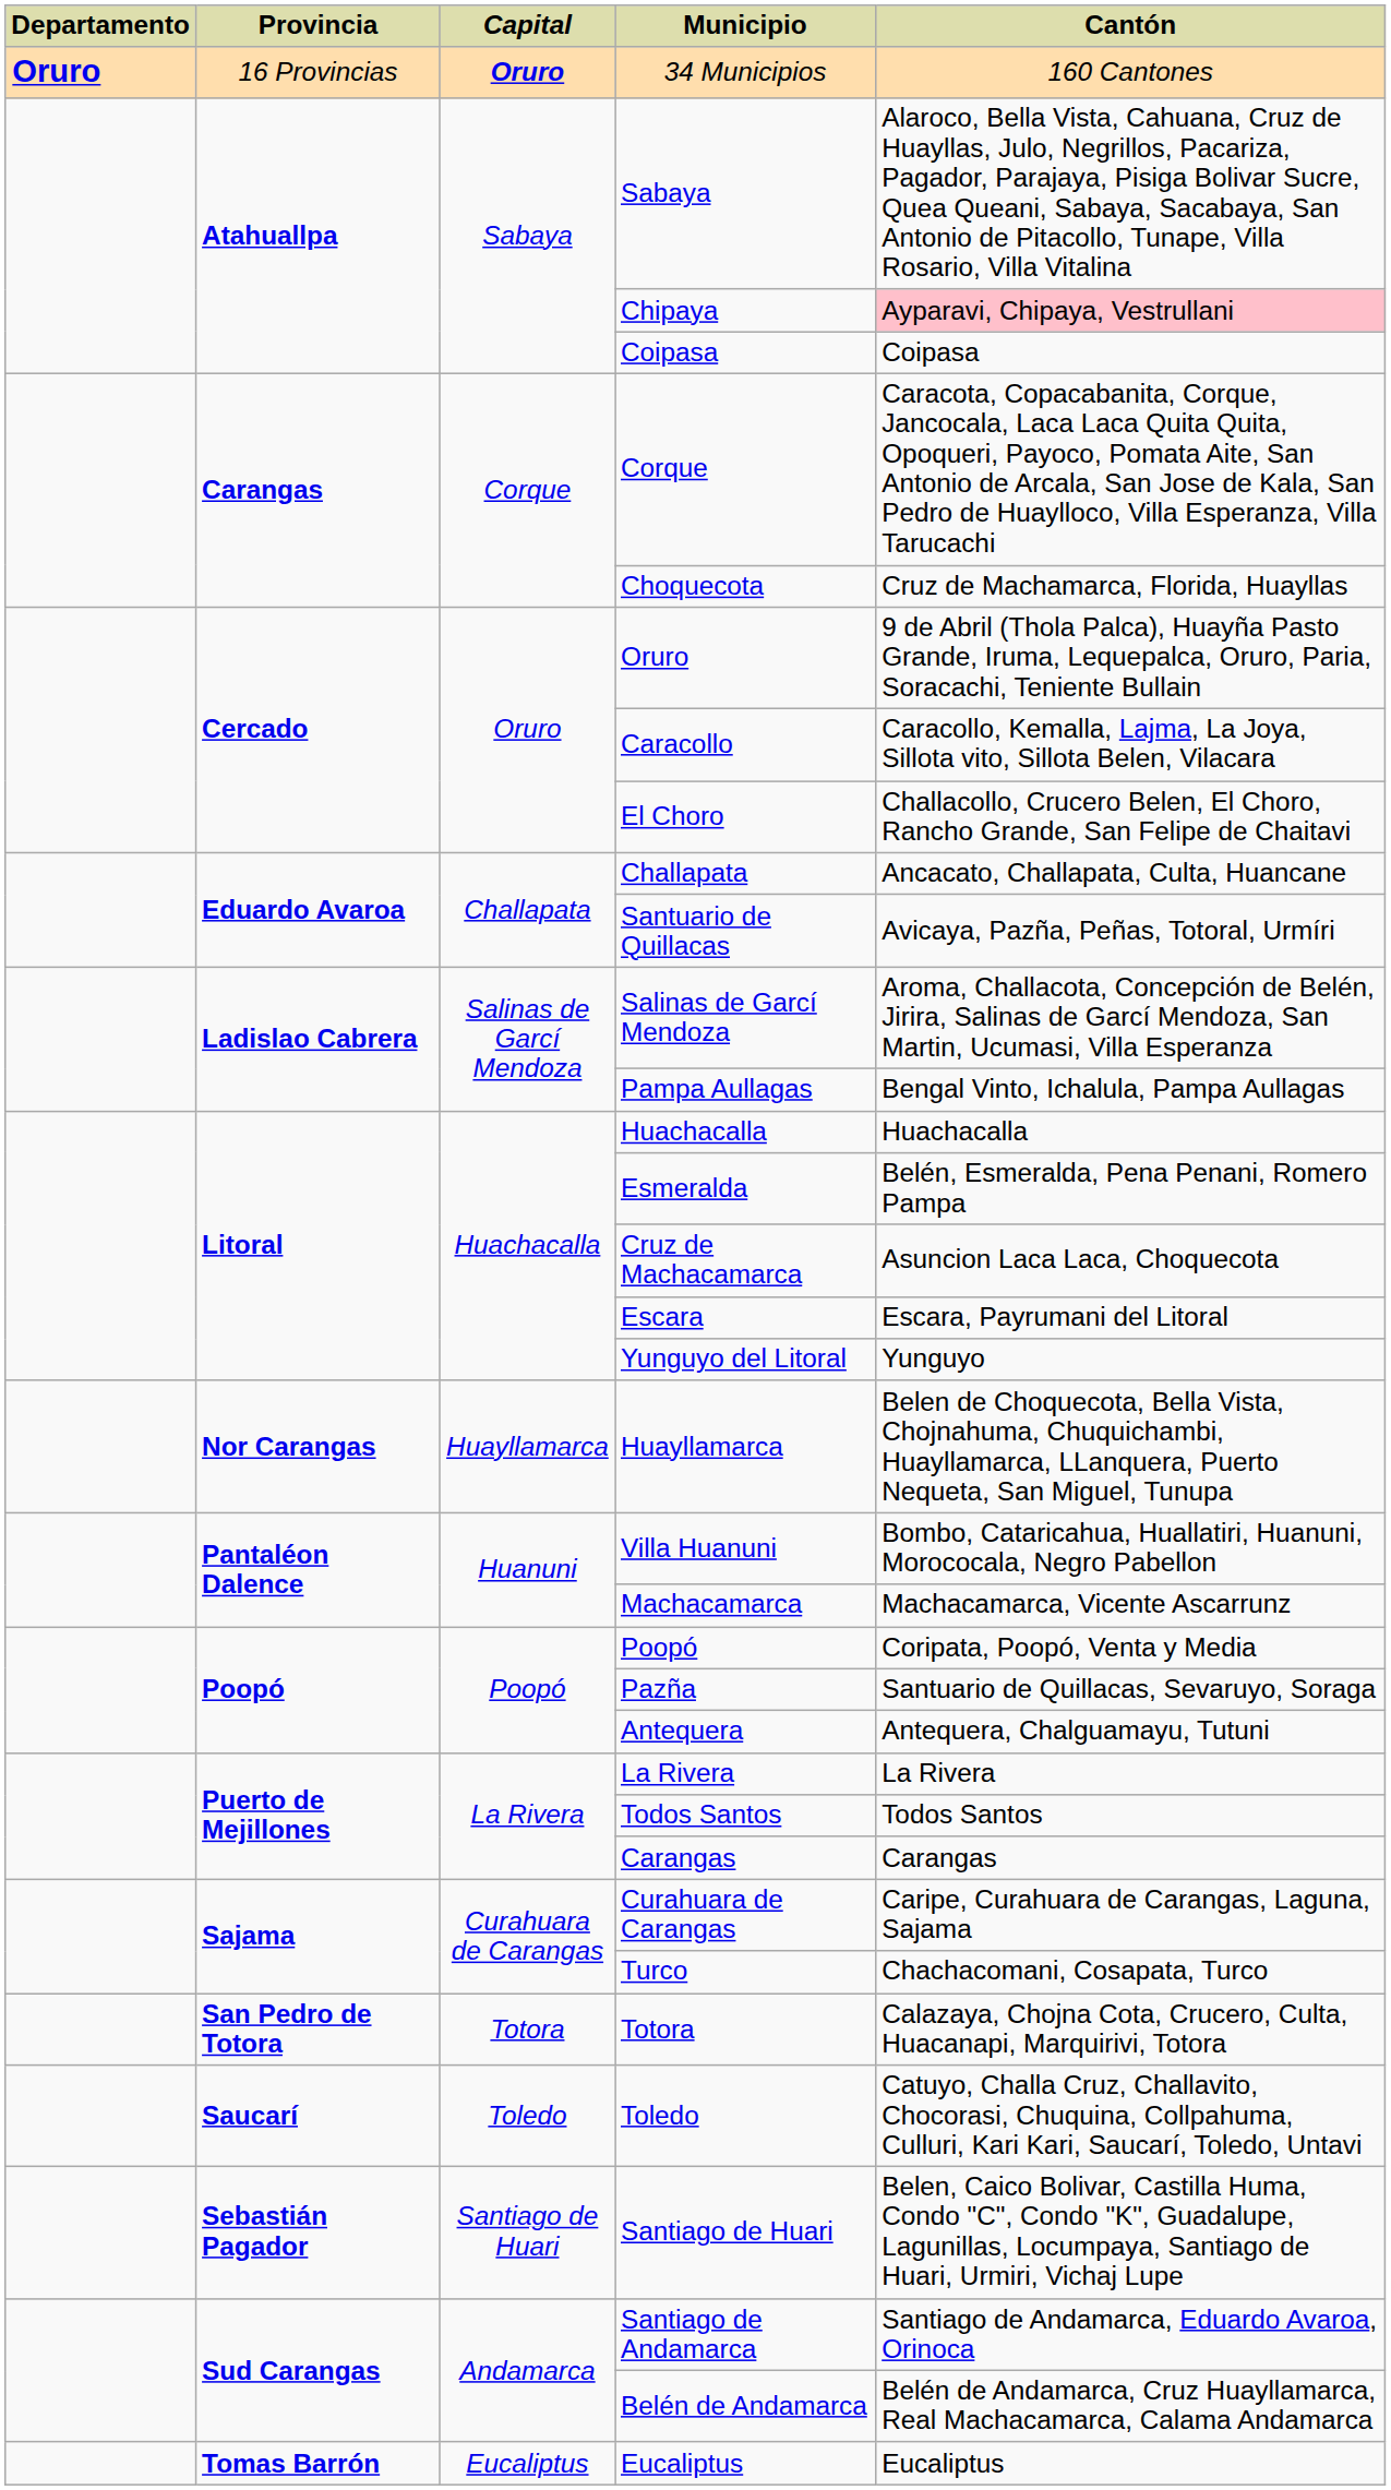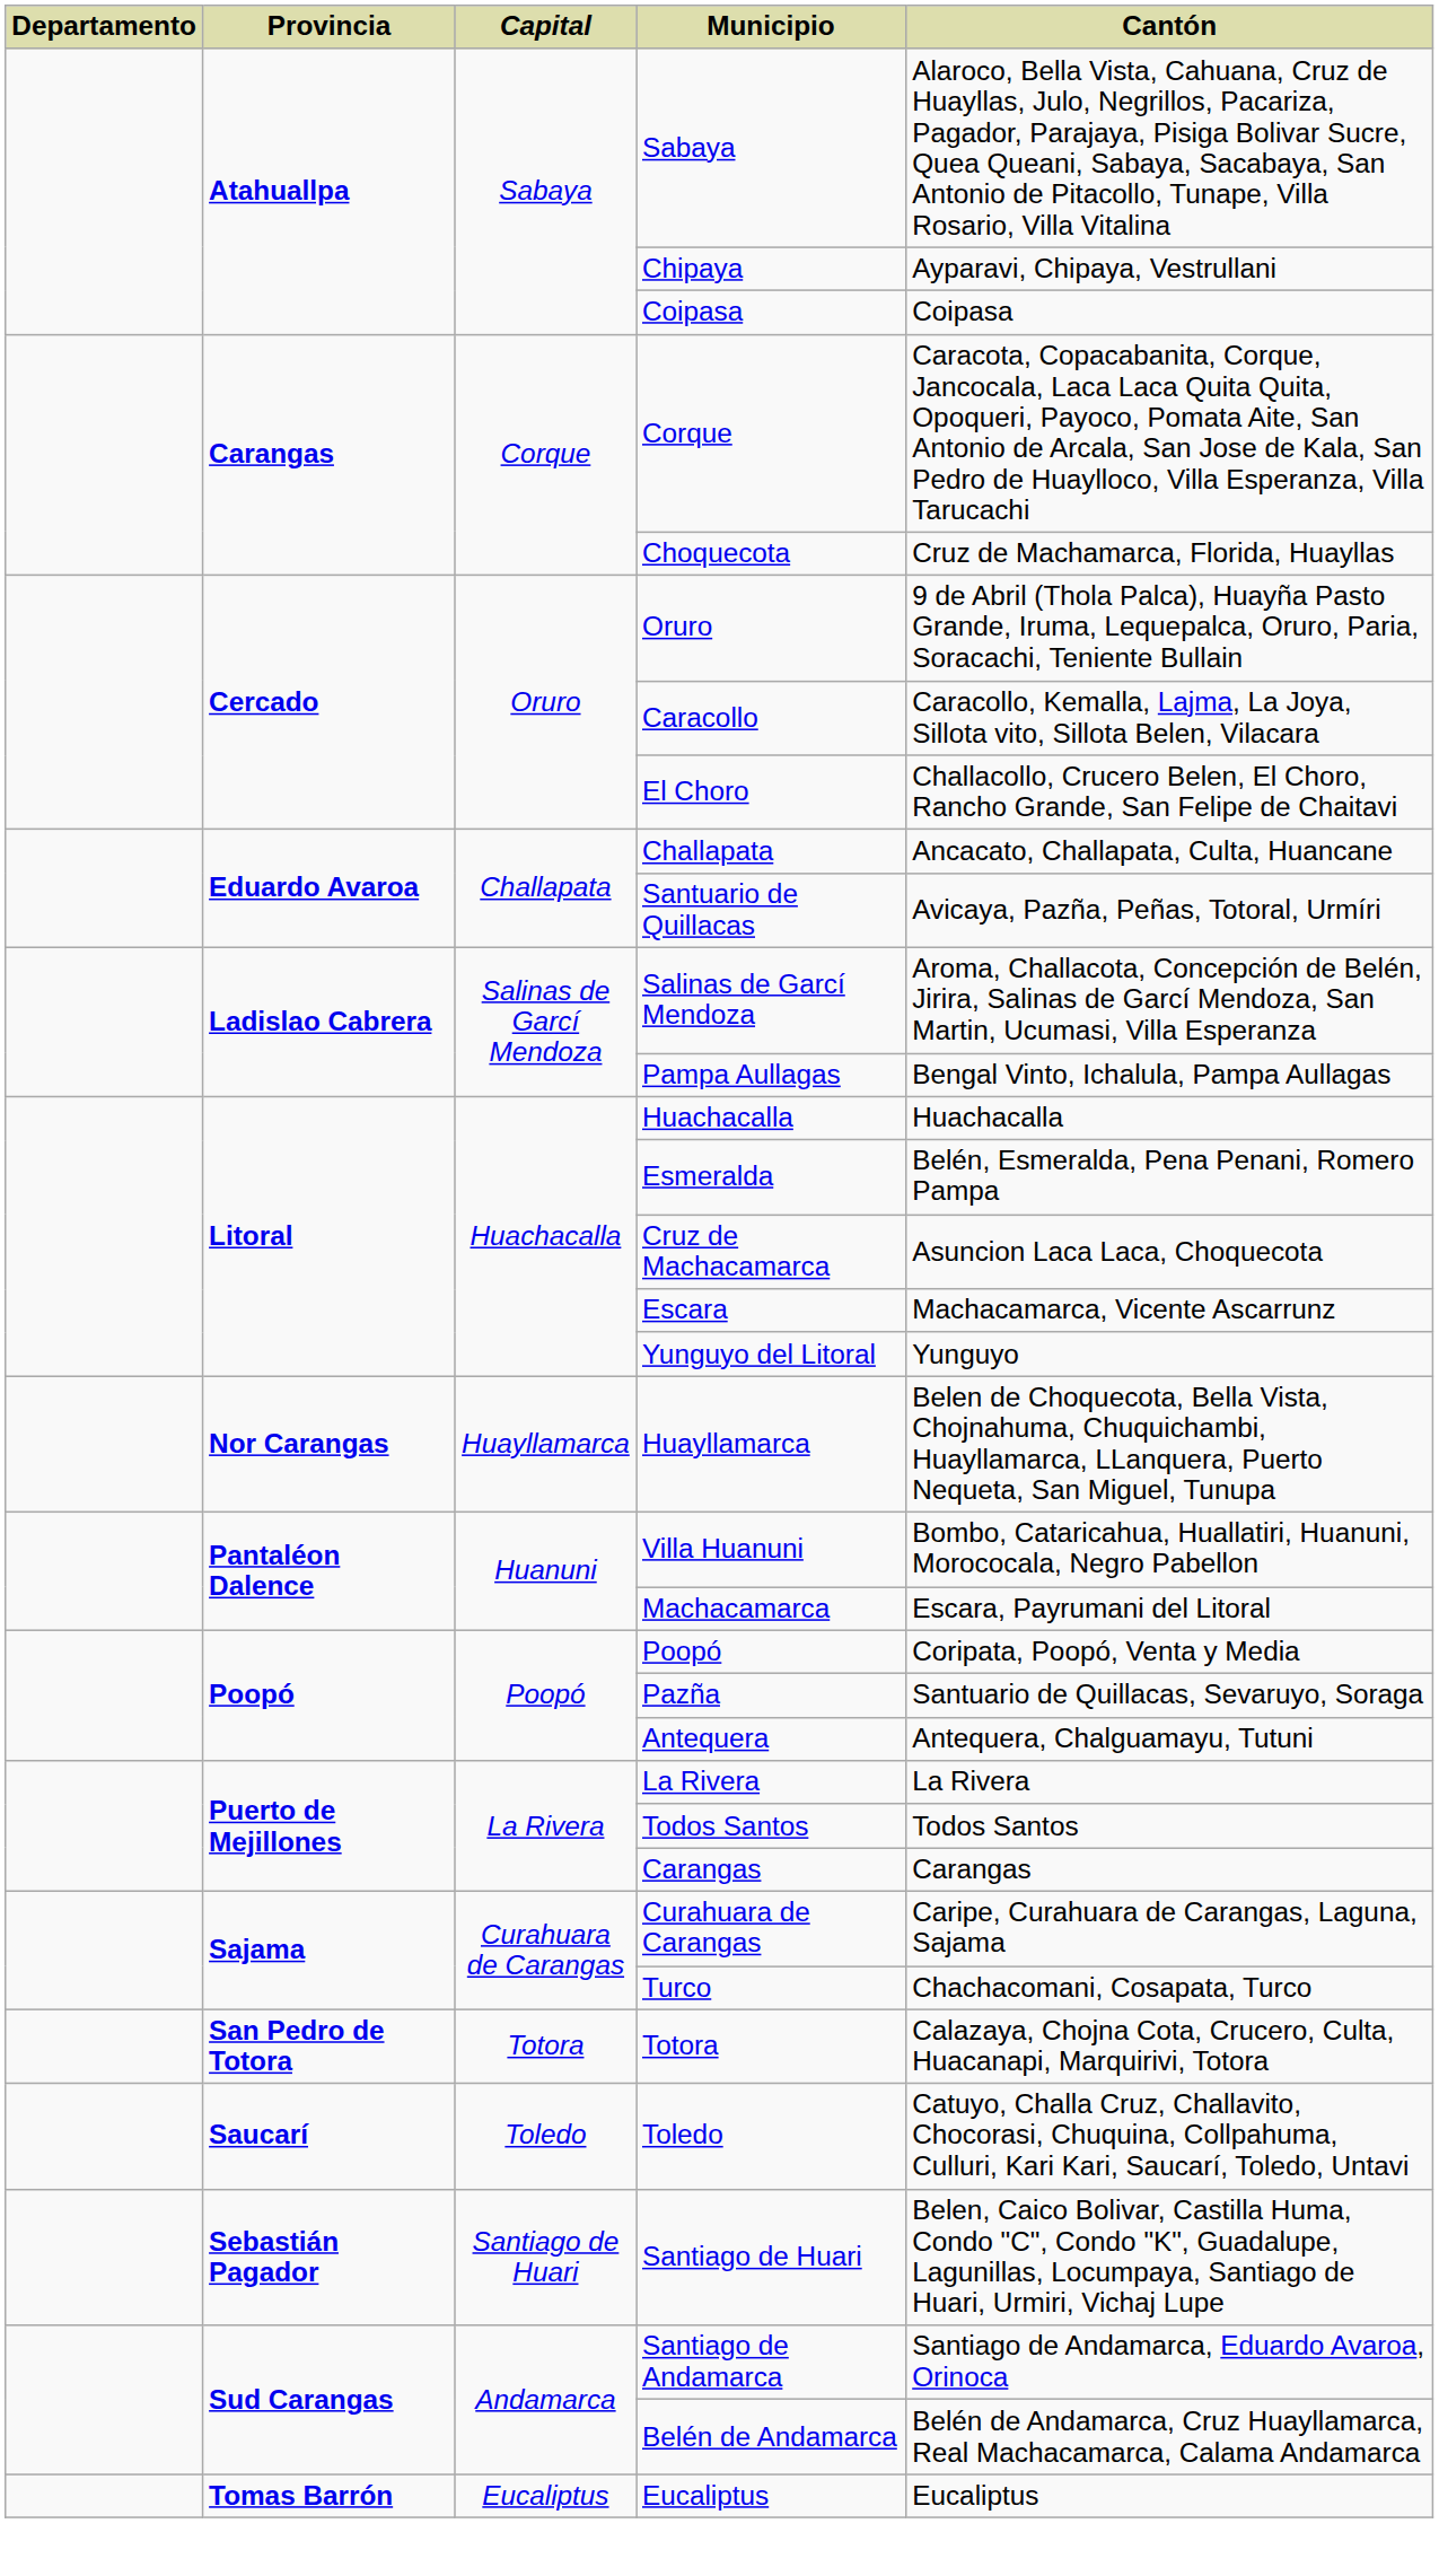- row: Oruro | 16 Provincias | Oruro | 34 Municipios | 160 Cantones
Chipaya | Cantón: pink background -> no background
Escara | Cantón: Escara, Payrumani del Litoral -> Machacamarca, Vicente Ascarrunz
Machacamarca | Cantón: Machacamarca, Vicente Ascarrunz -> Escara, Payrumani del Litoral
